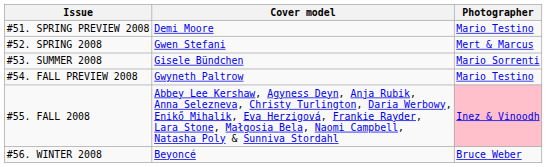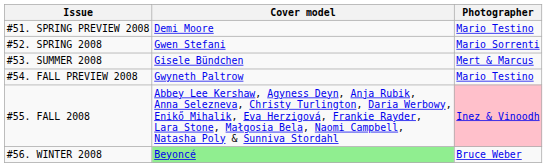#52. SPRING 2008 | Photographer: Mert & Marcus -> Mario Sorrenti
#53. SUMMER 2008 | Photographer: Mario Sorrenti -> Mert & Marcus
#56. WINTER 2008 | Cover model: no background -> lightgreen background
